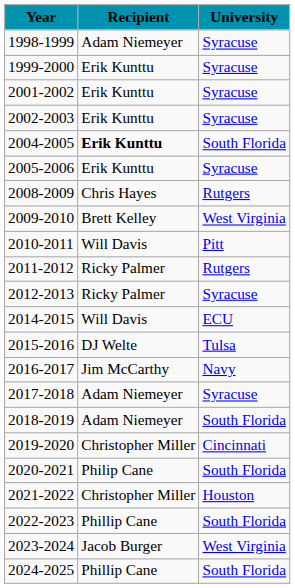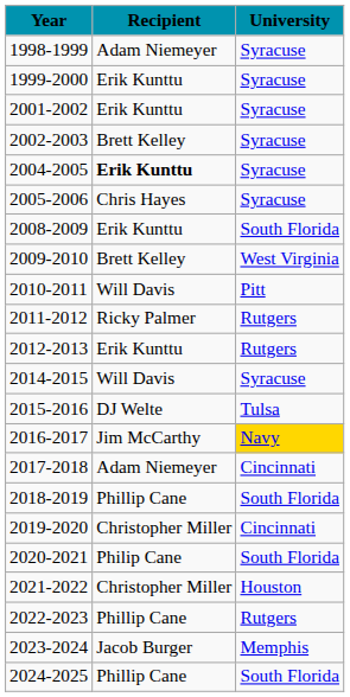2002-2003 | Recipient: Erik Kunttu -> Brett Kelley
2004-2005 | University: South Florida -> Syracuse
2005-2006 | Recipient: Erik Kunttu -> Chris Hayes
2008-2009 | Recipient: Chris Hayes -> Erik Kunttu
2008-2009 | University: Rutgers -> South Florida
2012-2013 | Recipient: Ricky Palmer -> Erik Kunttu
2012-2013 | University: Syracuse -> Rutgers
2014-2015 | University: ECU -> Syracuse
2016-2017 | University: no background -> gold background
2017-2018 | University: Syracuse -> Cincinnati
2018-2019 | Recipient: Adam Niemeyer -> Phillip Cane
2022-2023 | University: South Florida -> Rutgers
2023-2024 | University: West Virginia -> Memphis
